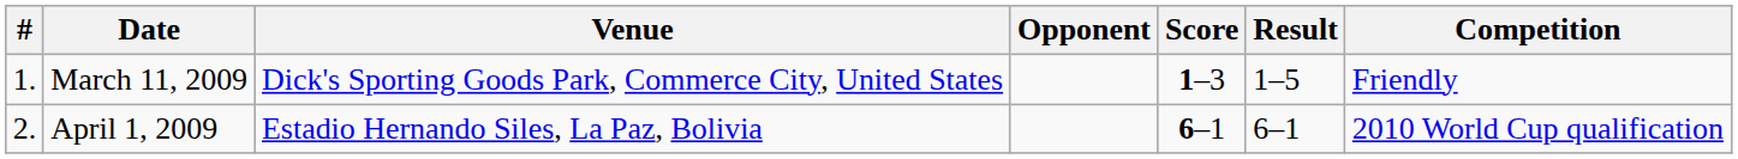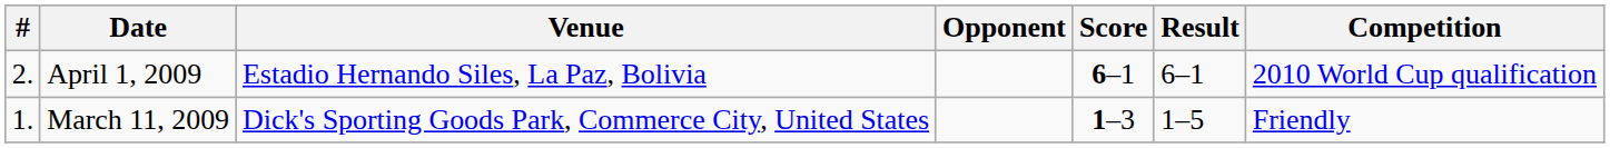rows swapped: March 11, 2009 <-> April 1, 2009
